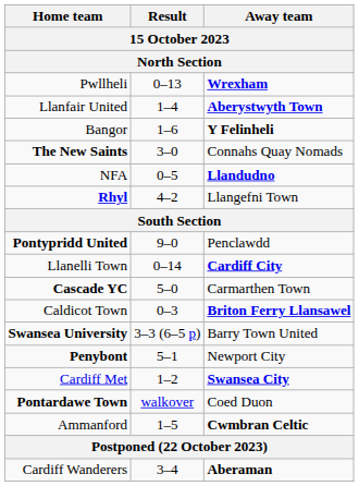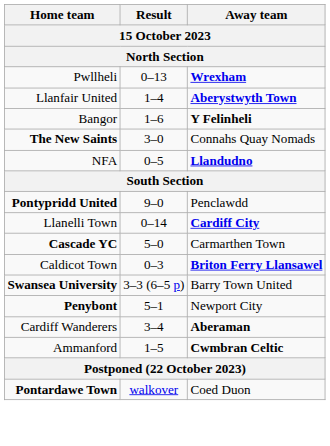- row: Rhyl | 4–2 | Llangefni Town
- row: Cardiff Met | 1–2 | Swansea City
rows swapped: Pontardawe Town <-> Cardiff Wanderers
